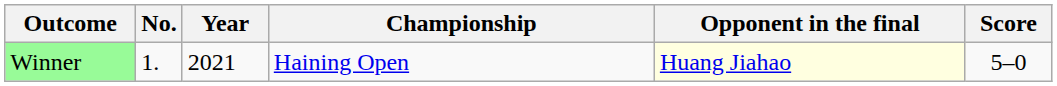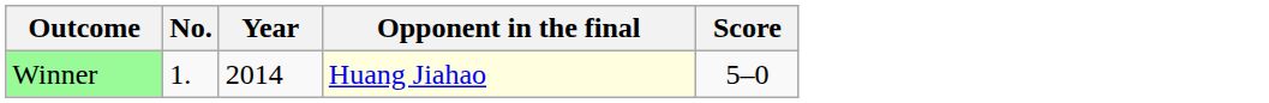- column: Championship | Haining Open
Winner | Year: 2021 -> 2014
